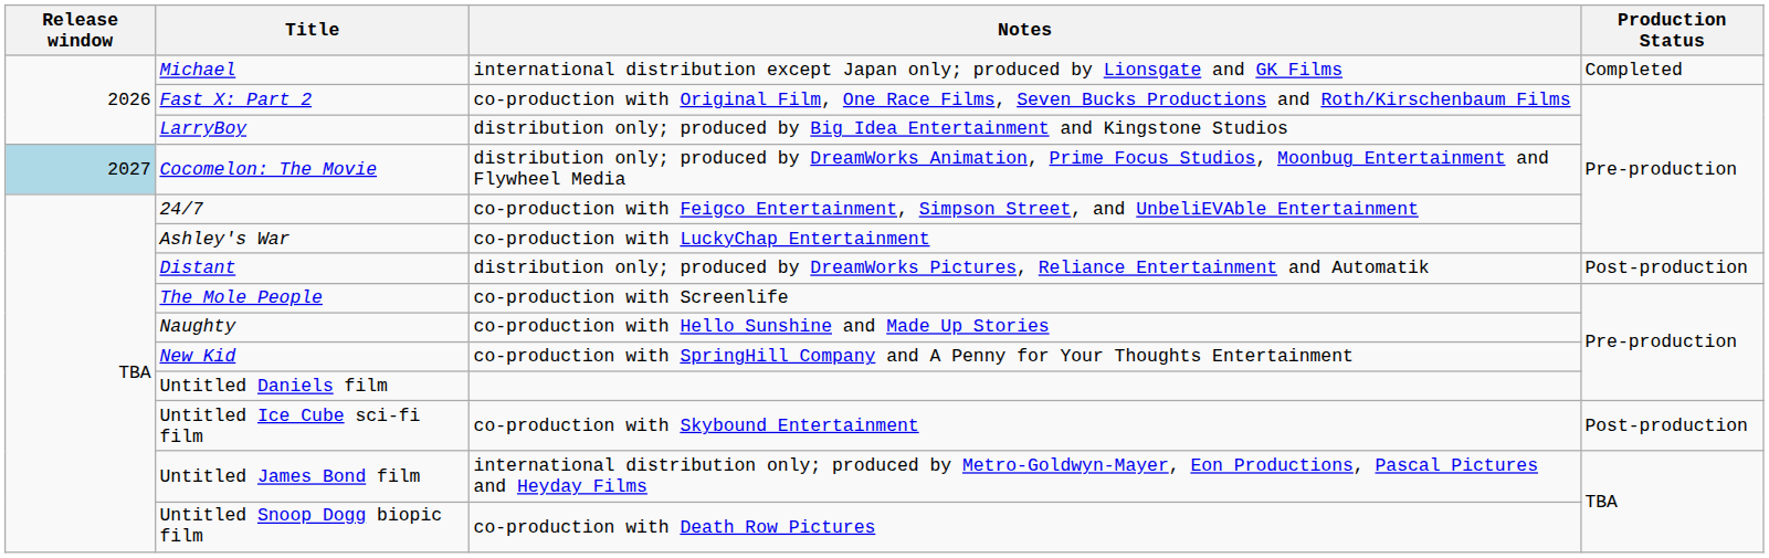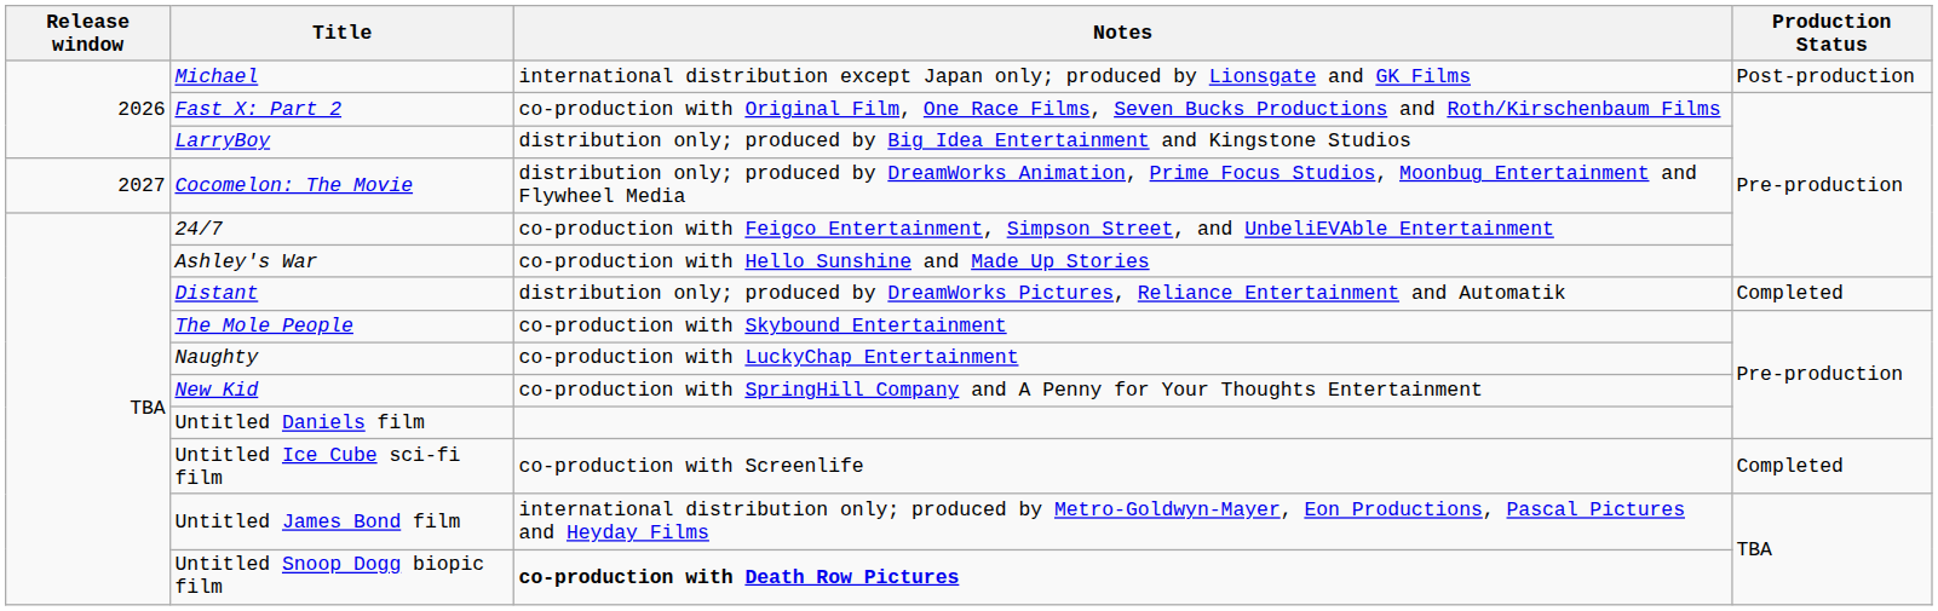Michael | Production Status: Completed -> Post-production
Cocomelon: The Movie | Release window: lightblue background -> no background
Ashley's War | Notes: co-production with LuckyChap Entertainment -> co-production with Hello Sunshine and Made Up Stories
Distant | Production Status: Post-production -> Completed
The Mole People | Notes: co-production with Screenlife -> co-production with Skybound Entertainment
Naughty | Notes: co-production with Hello Sunshine and Made Up Stories -> co-production with LuckyChap Entertainment
Untitled Ice Cube sci-fi film | Notes: co-production with Skybound Entertainment -> co-production with Screenlife
Untitled Ice Cube sci-fi film | Production Status: Post-production -> Completed
Untitled Snoop Dogg biopic film | Notes: normal -> bold
